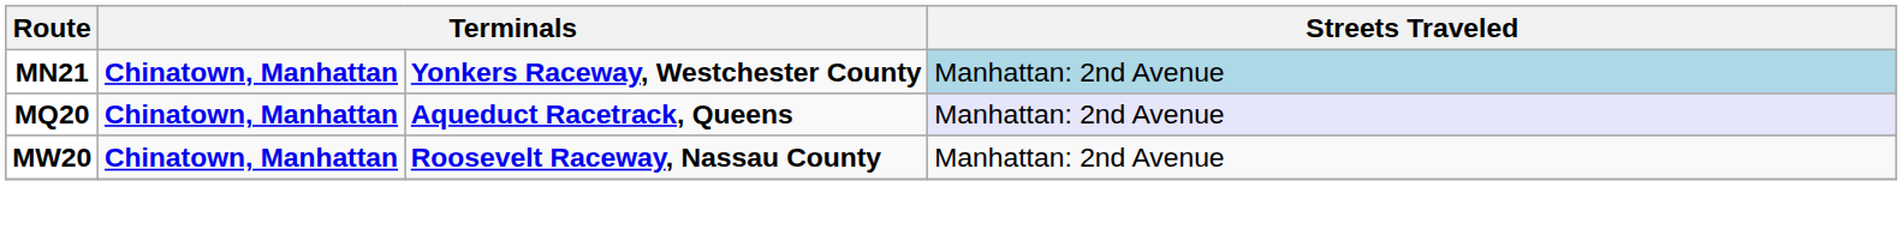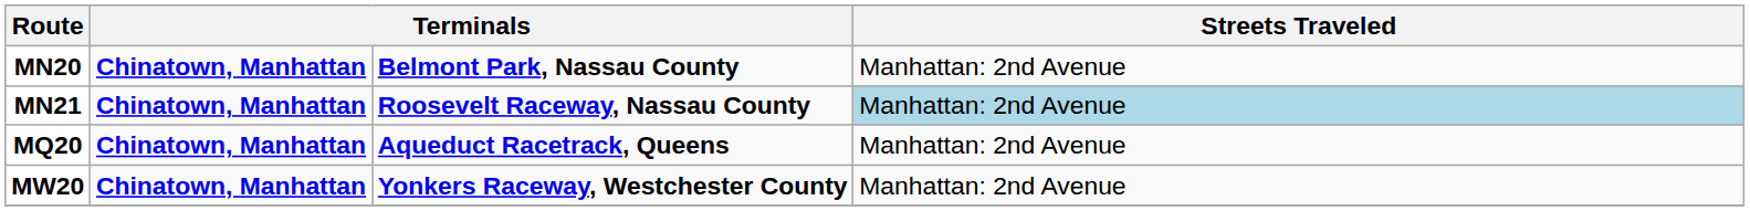+ row: MN20 | Chinatown, Manhattan | Belmont Park, Nassau County | Manhattan: 2nd Avenue
MN21 | column 3: Yonkers Raceway, Westchester County -> Roosevelt Raceway, Nassau County
MQ20 | Streets Traveled: lavender background -> no background
MW20 | column 3: Roosevelt Raceway, Nassau County -> Yonkers Raceway, Westchester County
